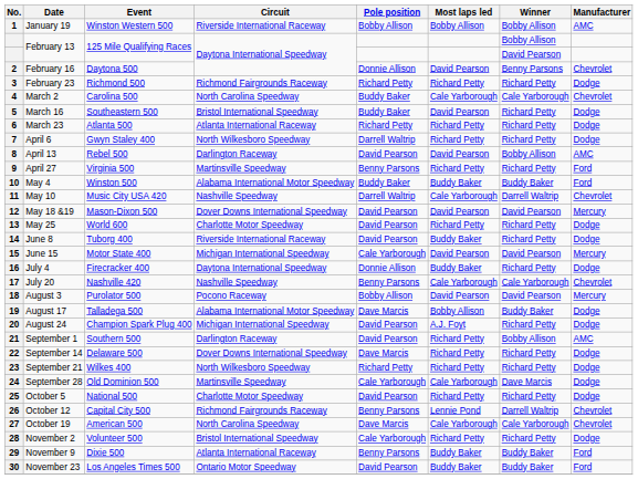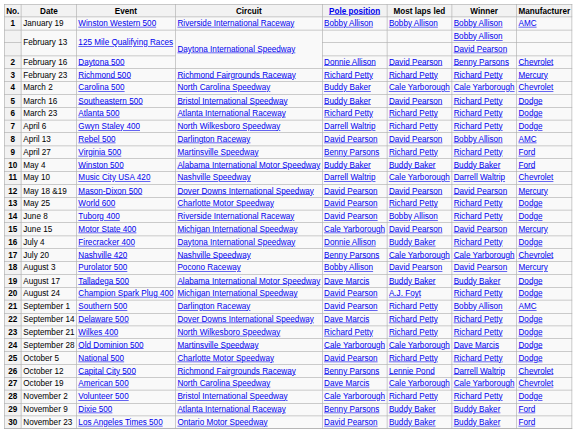3 | Manufacturer: Dodge -> Mercury
14 | Most laps led: Buddy Baker -> Bobby Allison
19 | Most laps led: Bobby Allison -> Buddy Baker
